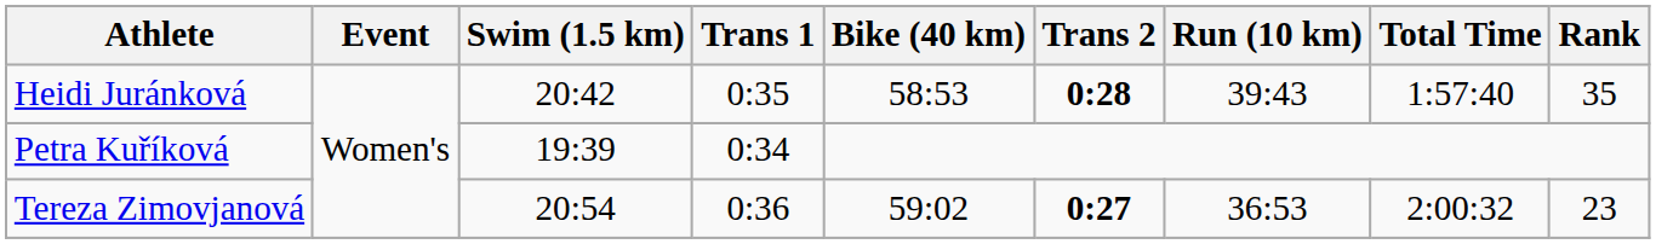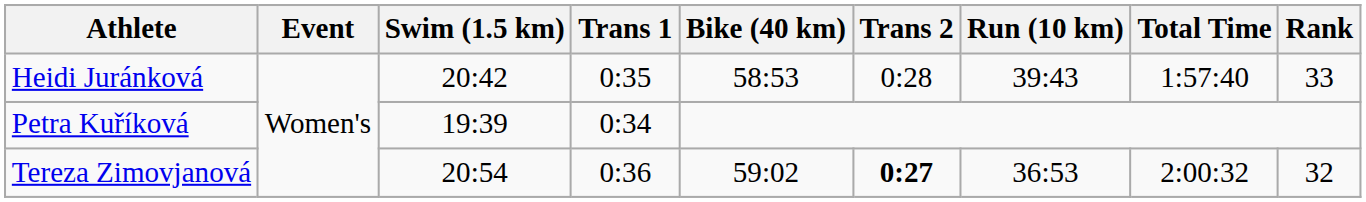Heidi Juránková | Trans 2: bold -> normal
Heidi Juránková | Rank: 35 -> 33
Tereza Zimovjanová | Rank: 23 -> 32
